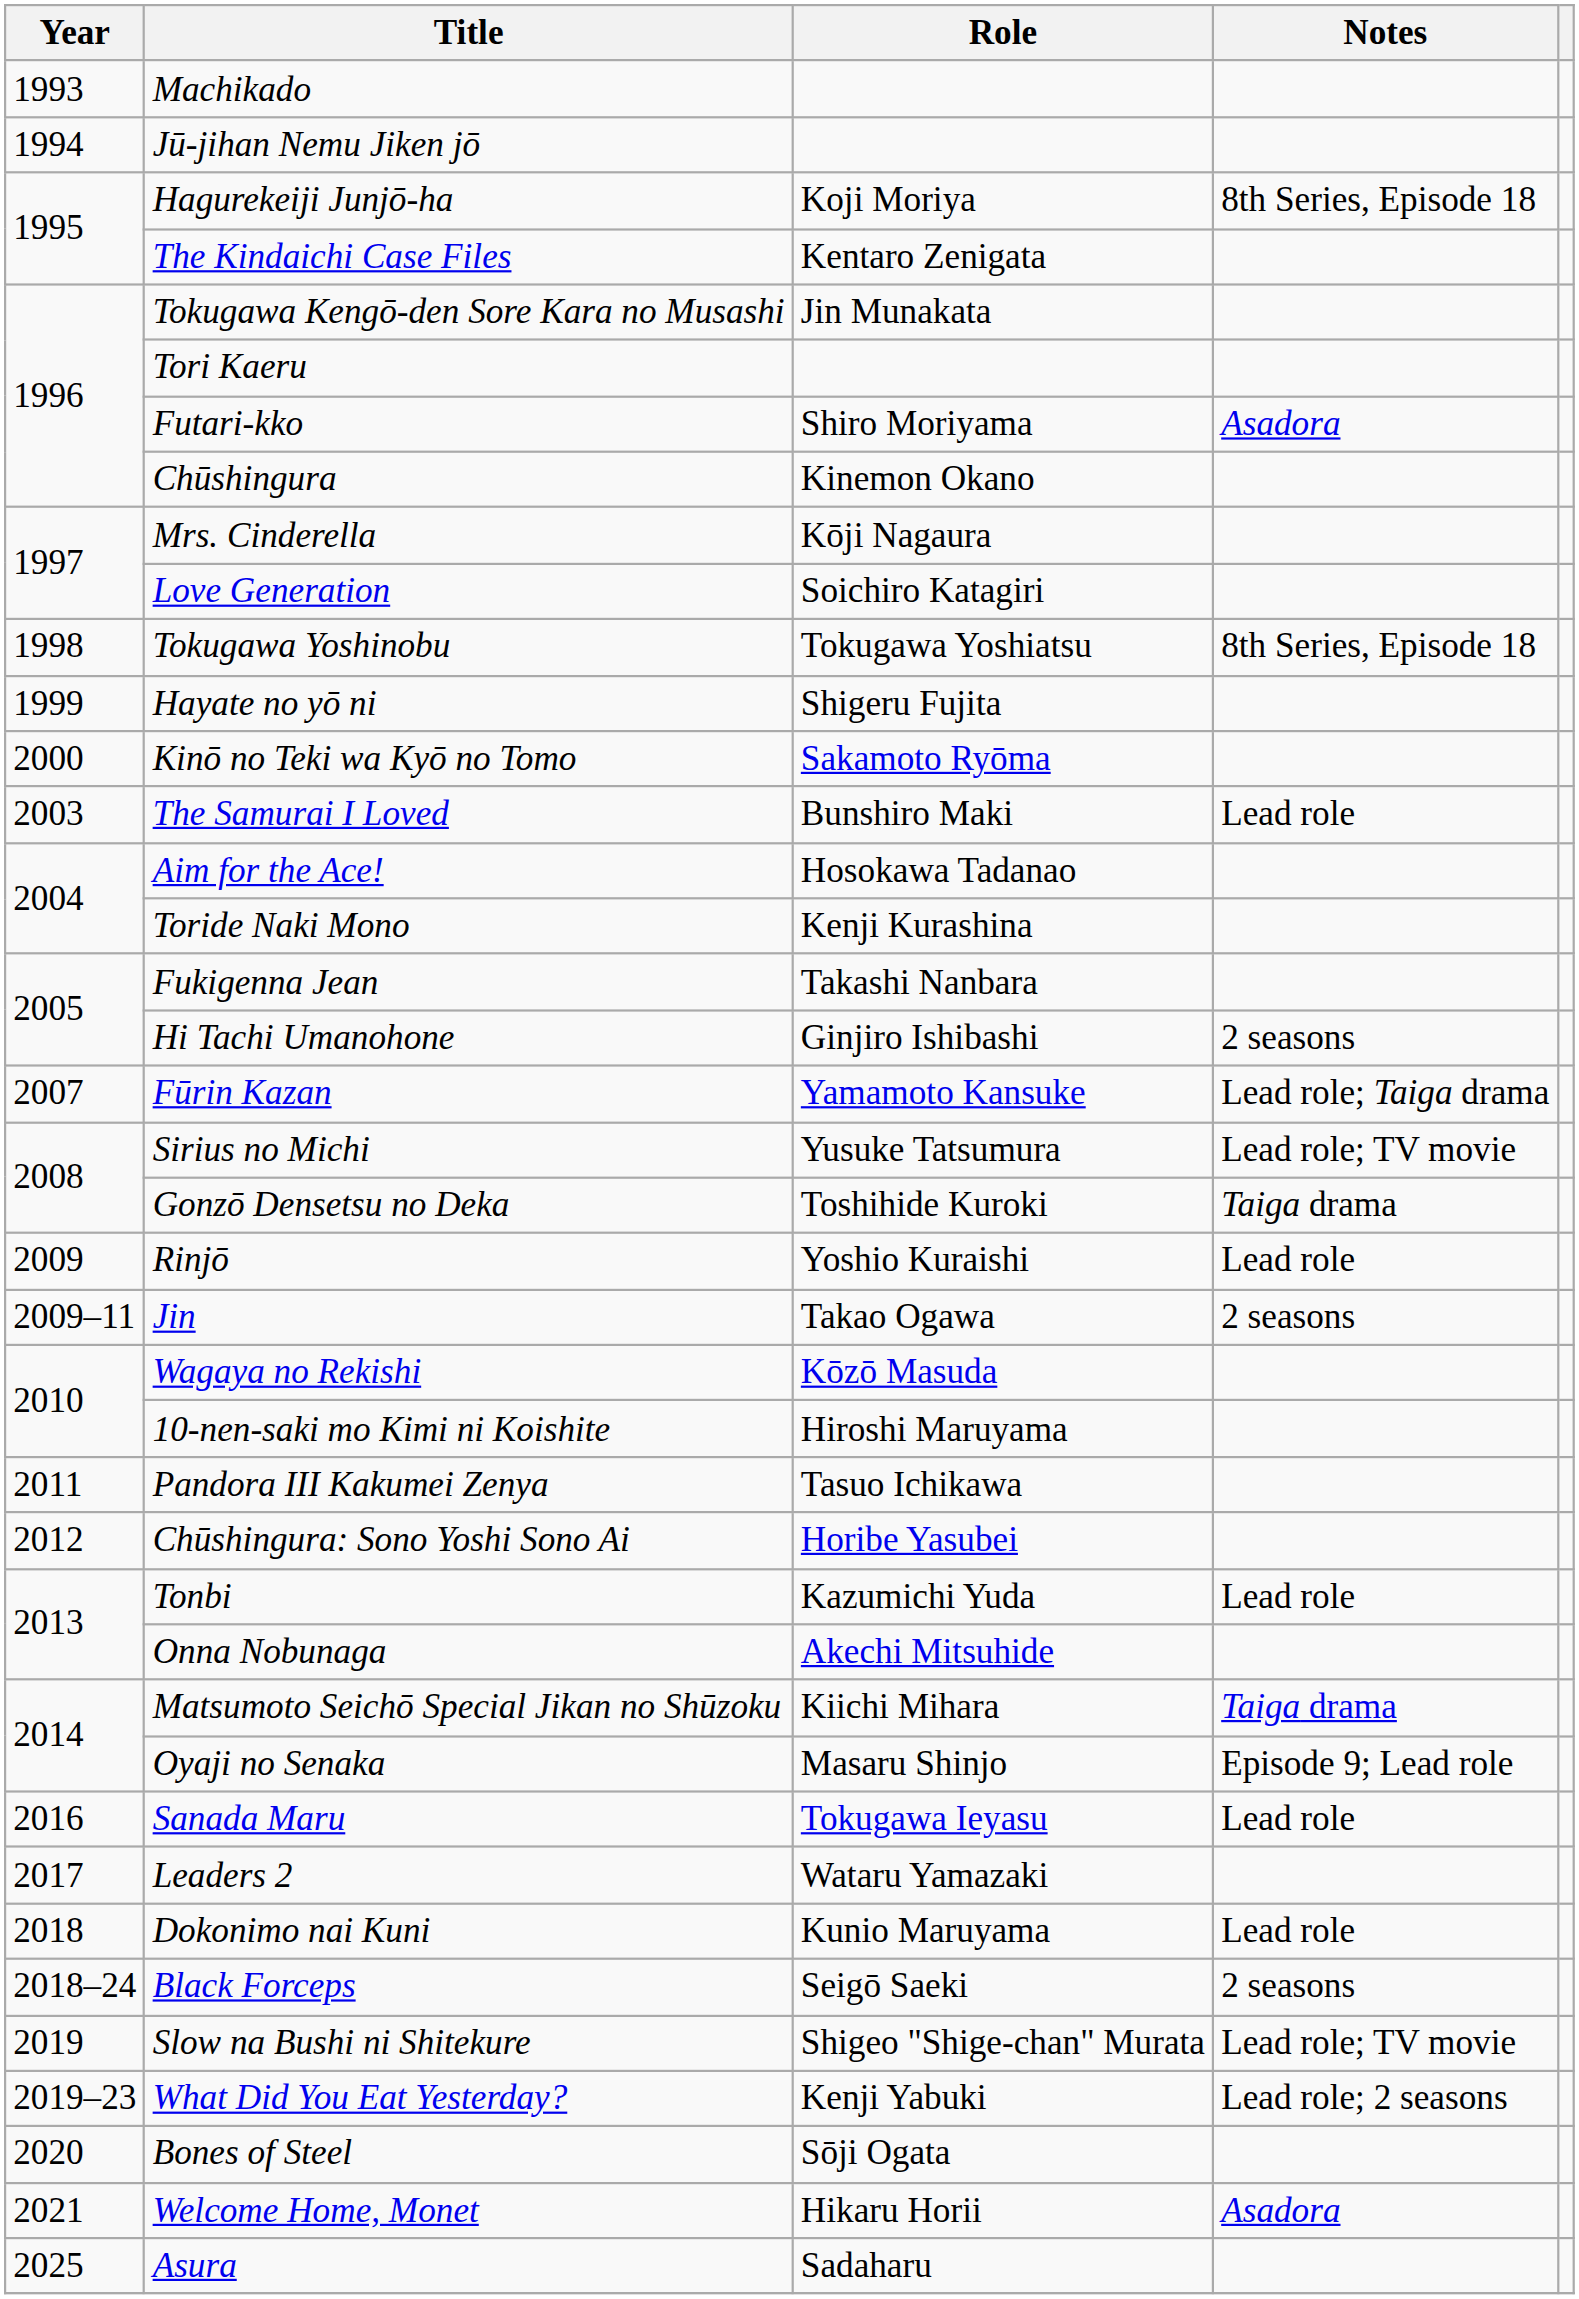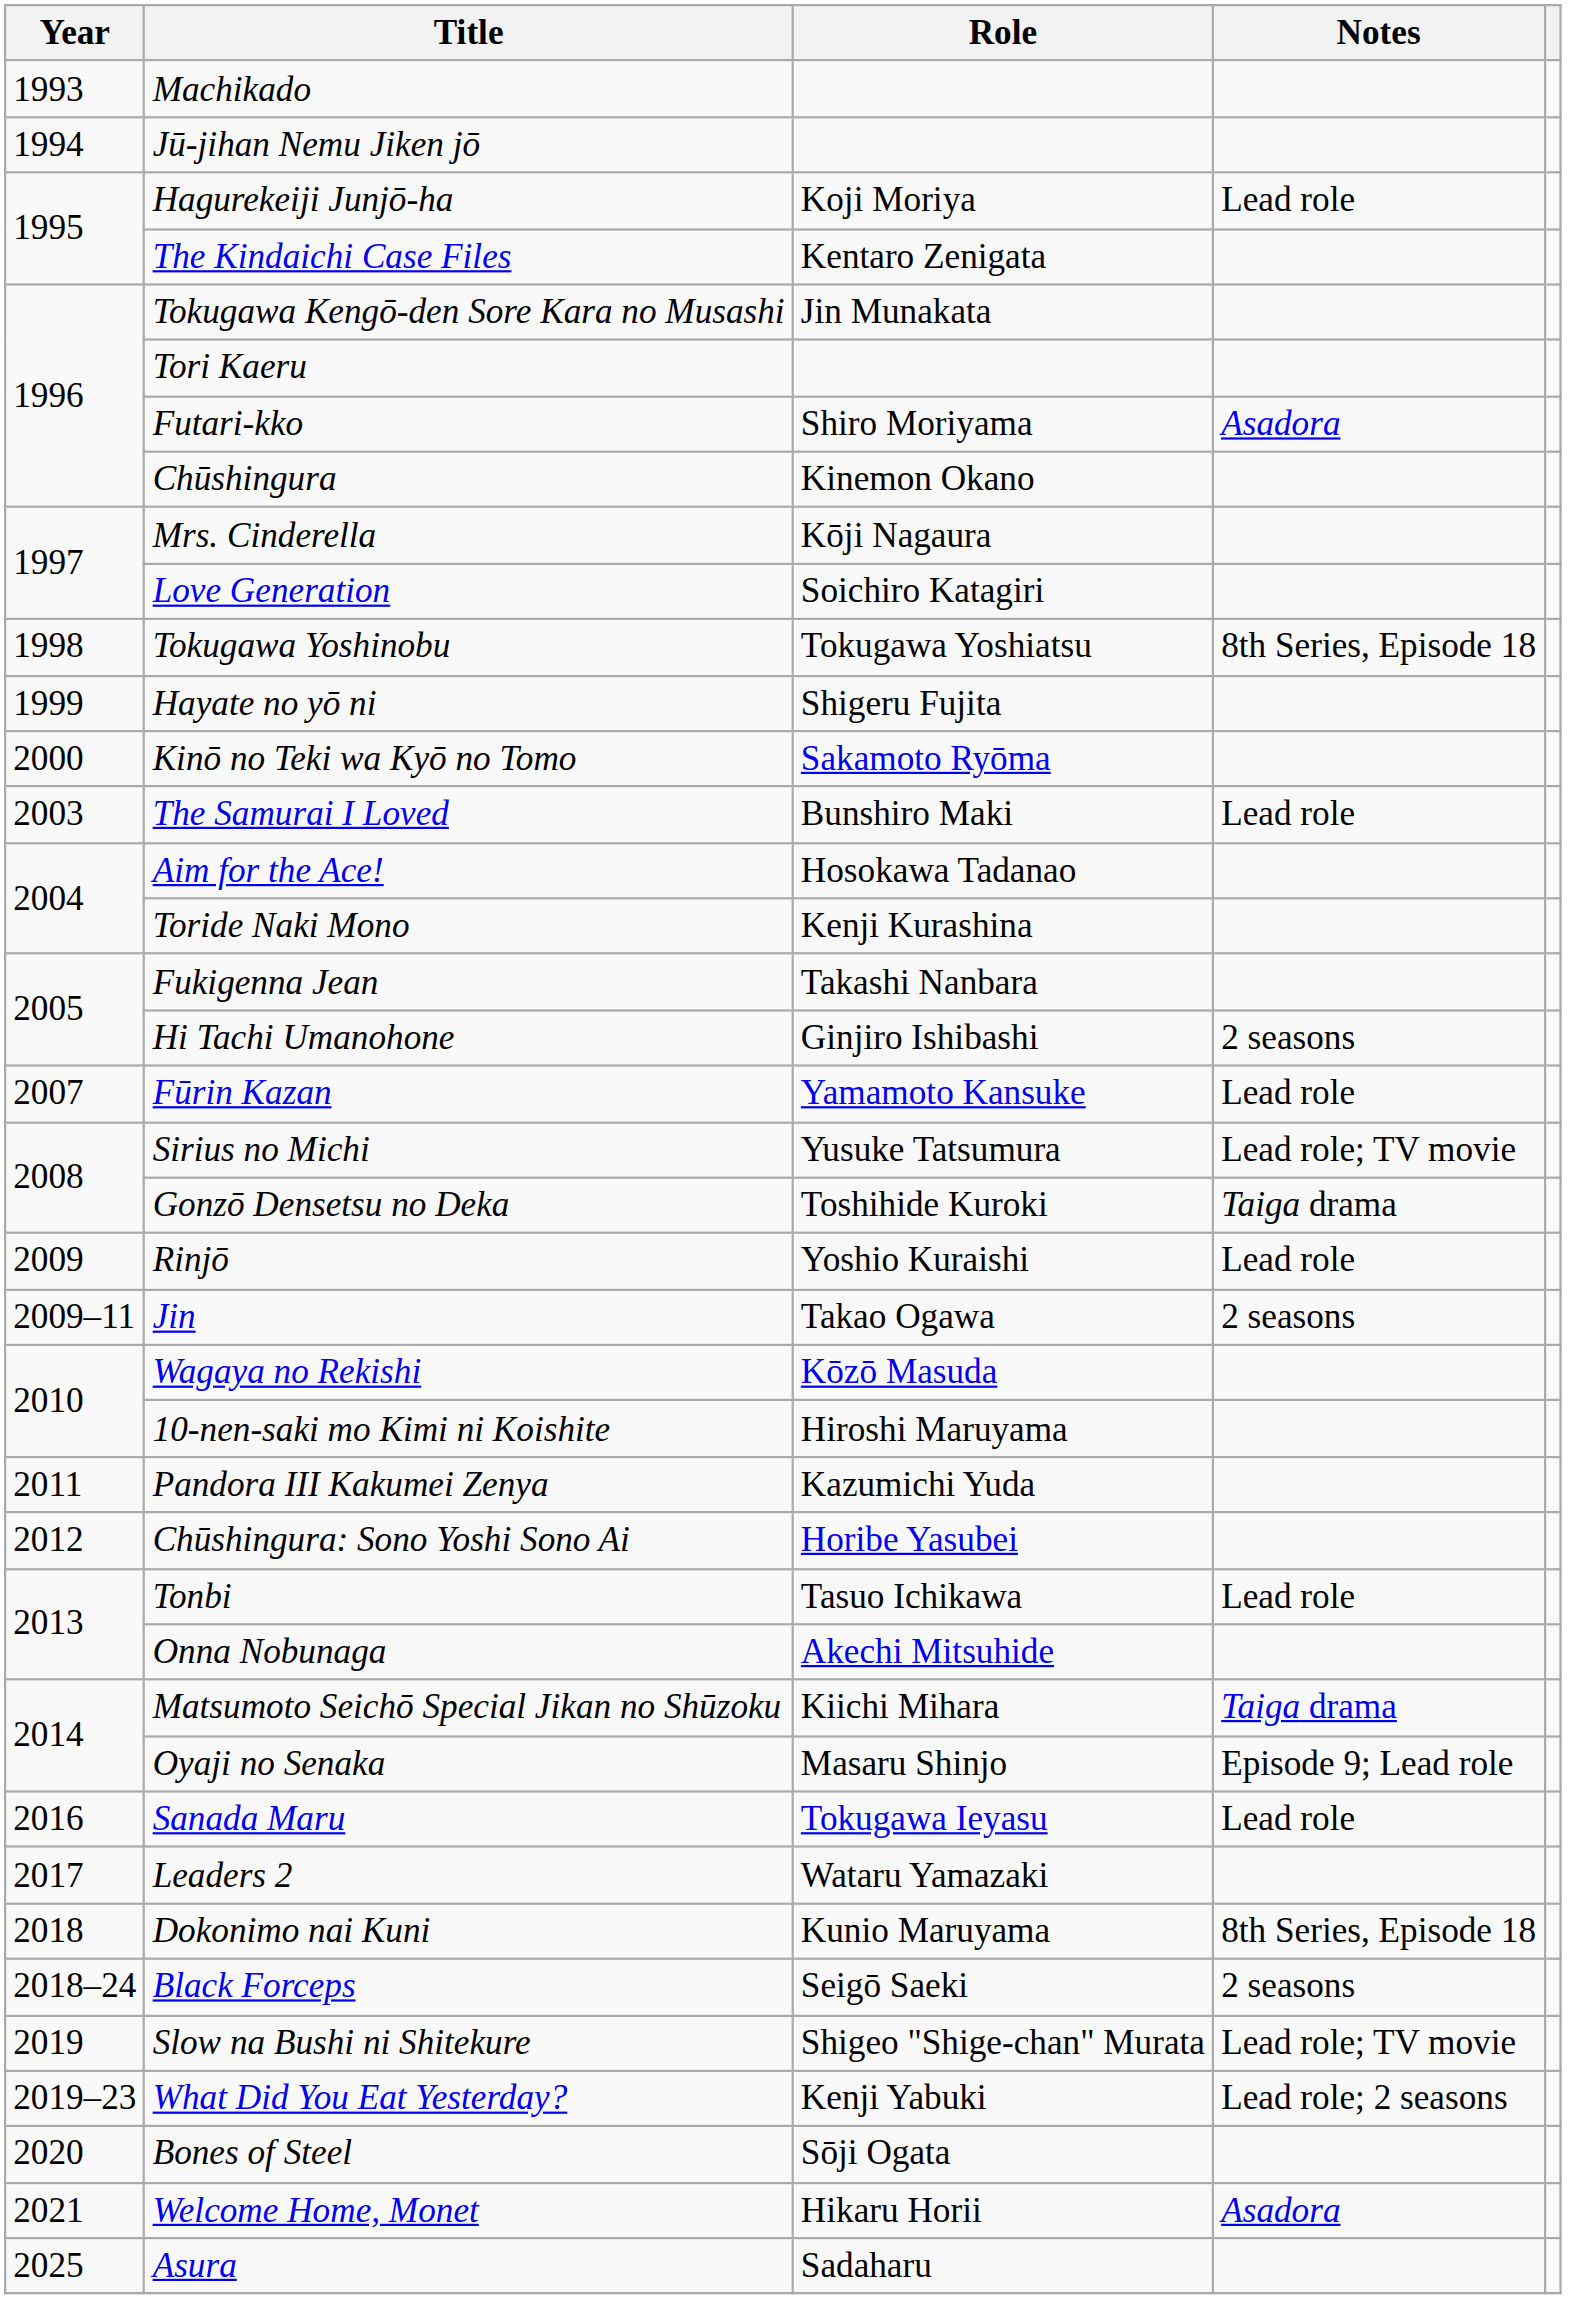Hagurekeiji Junjō-ha | Notes: 8th Series, Episode 18 -> Lead role
Fūrin Kazan | Notes: Lead role; Taiga drama -> Lead role
Pandora III Kakumei Zenya | Role: Tasuo Ichikawa -> Kazumichi Yuda
Tonbi | Role: Kazumichi Yuda -> Tasuo Ichikawa
Dokonimo nai Kuni | Notes: Lead role -> 8th Series, Episode 18
